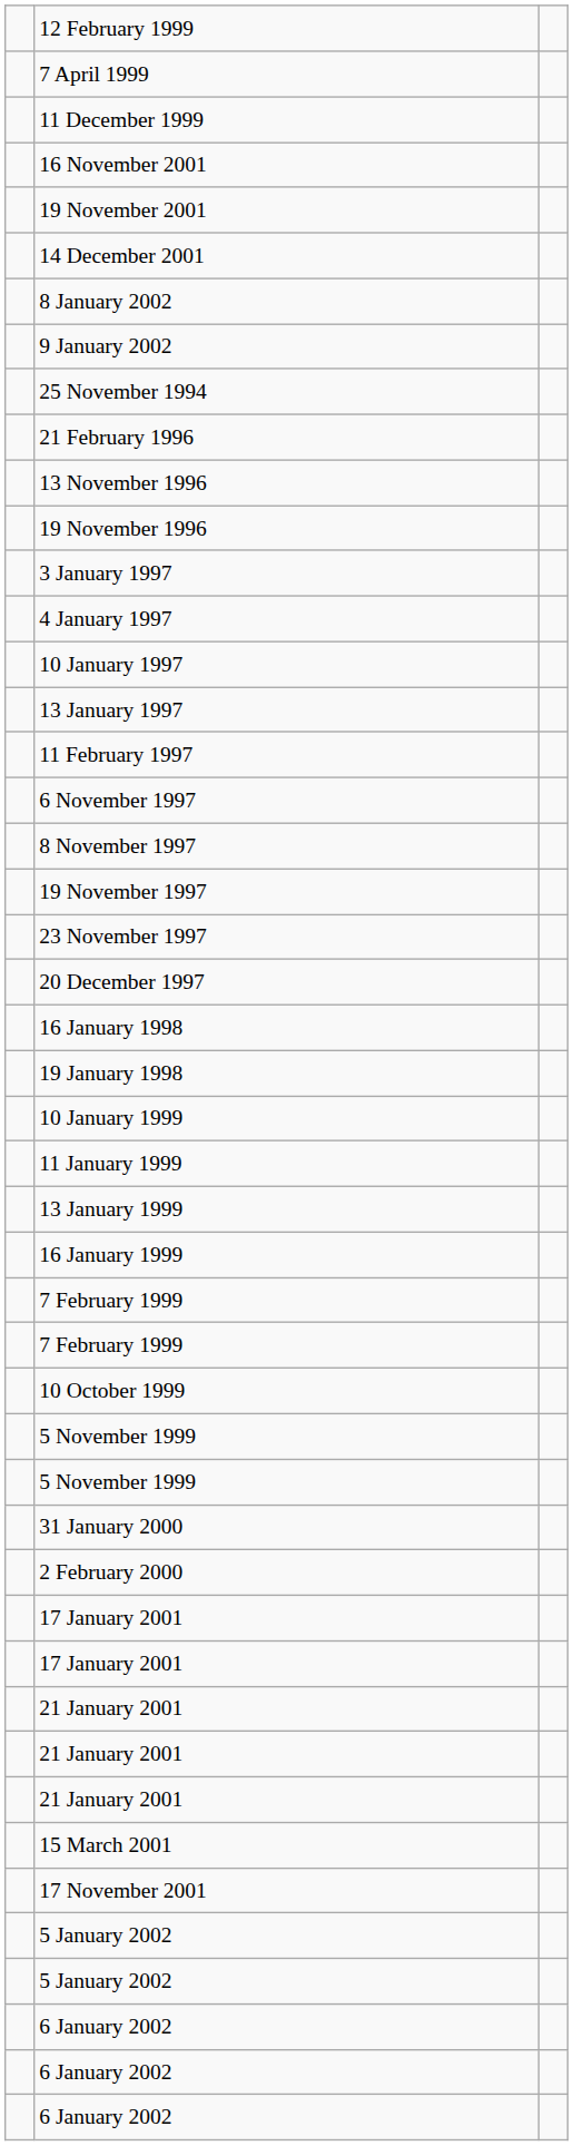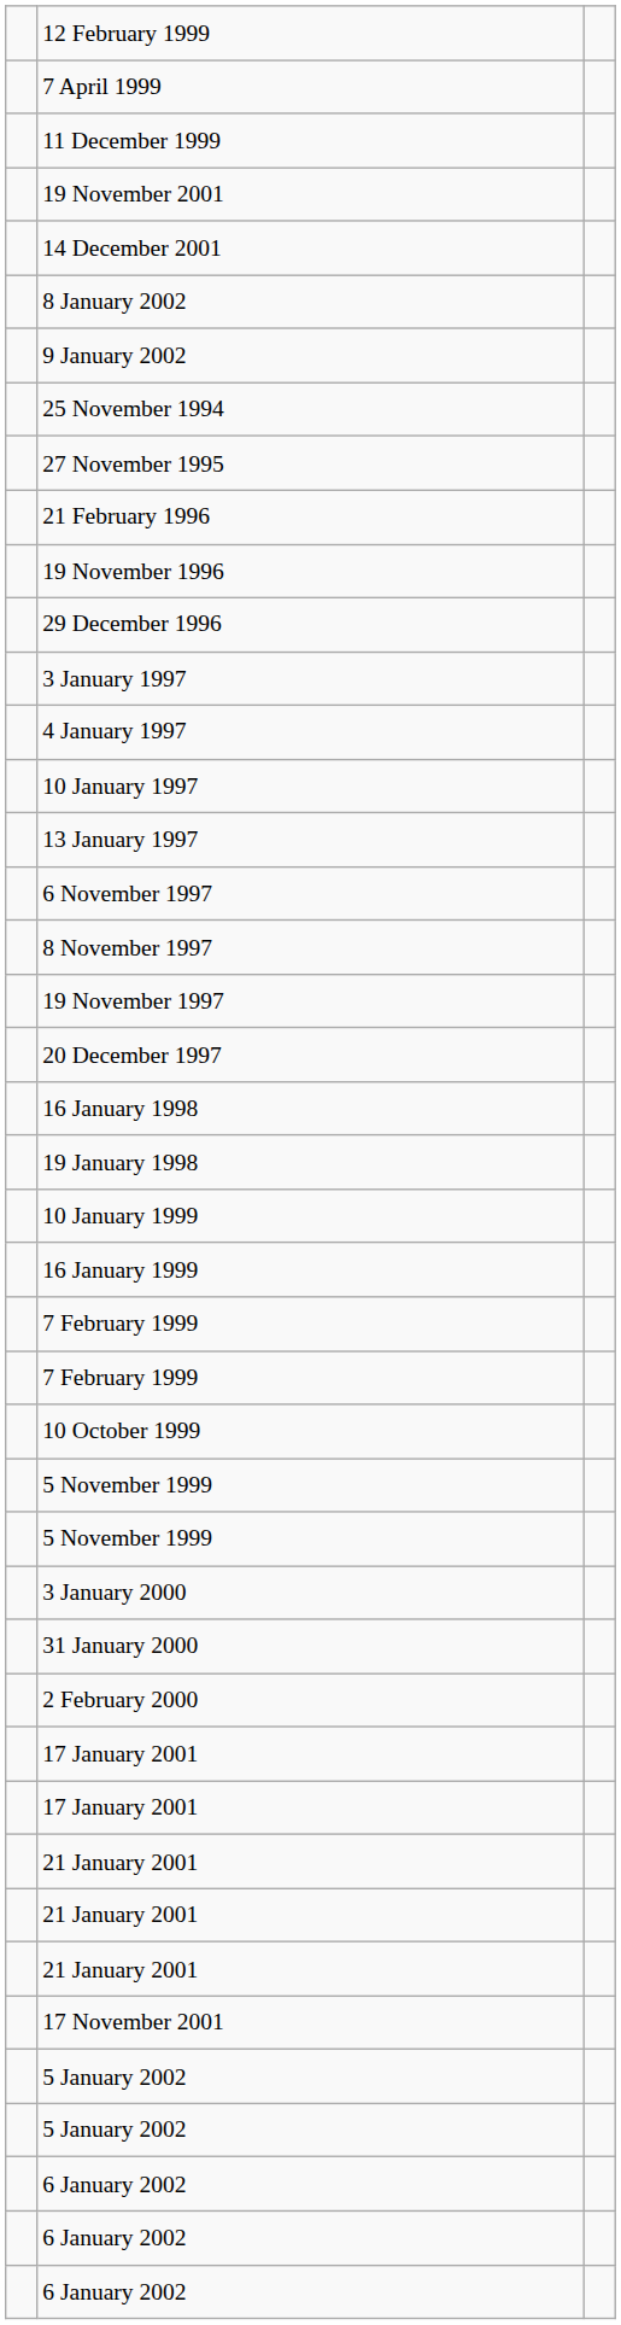- row: 16 November 2001
+ row: 27 November 1995
- row: 13 November 1996
+ row: 29 December 1996
- row: 11 February 1997
- row: 23 November 1997
- row: 11 January 1999
- row: 13 January 1999
+ row: 3 January 2000
- row: 15 March 2001
